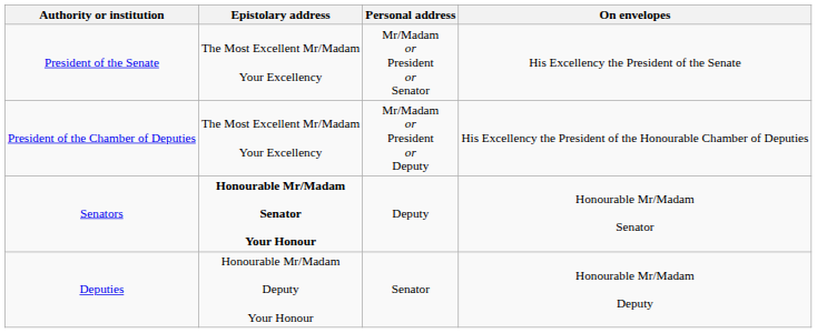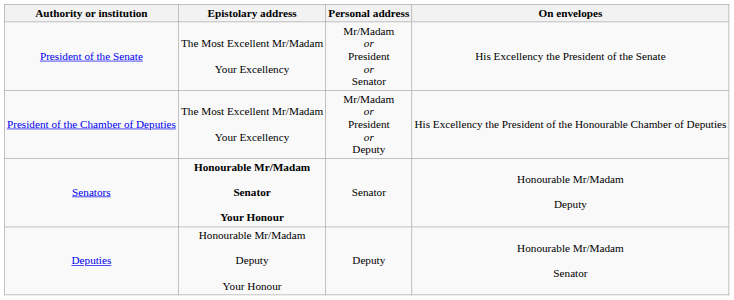Senators | Personal address: Deputy -> Senator
Senators | On envelopes: Honourable Mr/Madam Senator -> Honourable Mr/Madam Deputy
Deputies | Personal address: Senator -> Deputy
Deputies | On envelopes: Honourable Mr/Madam Deputy -> Honourable Mr/Madam Senator
